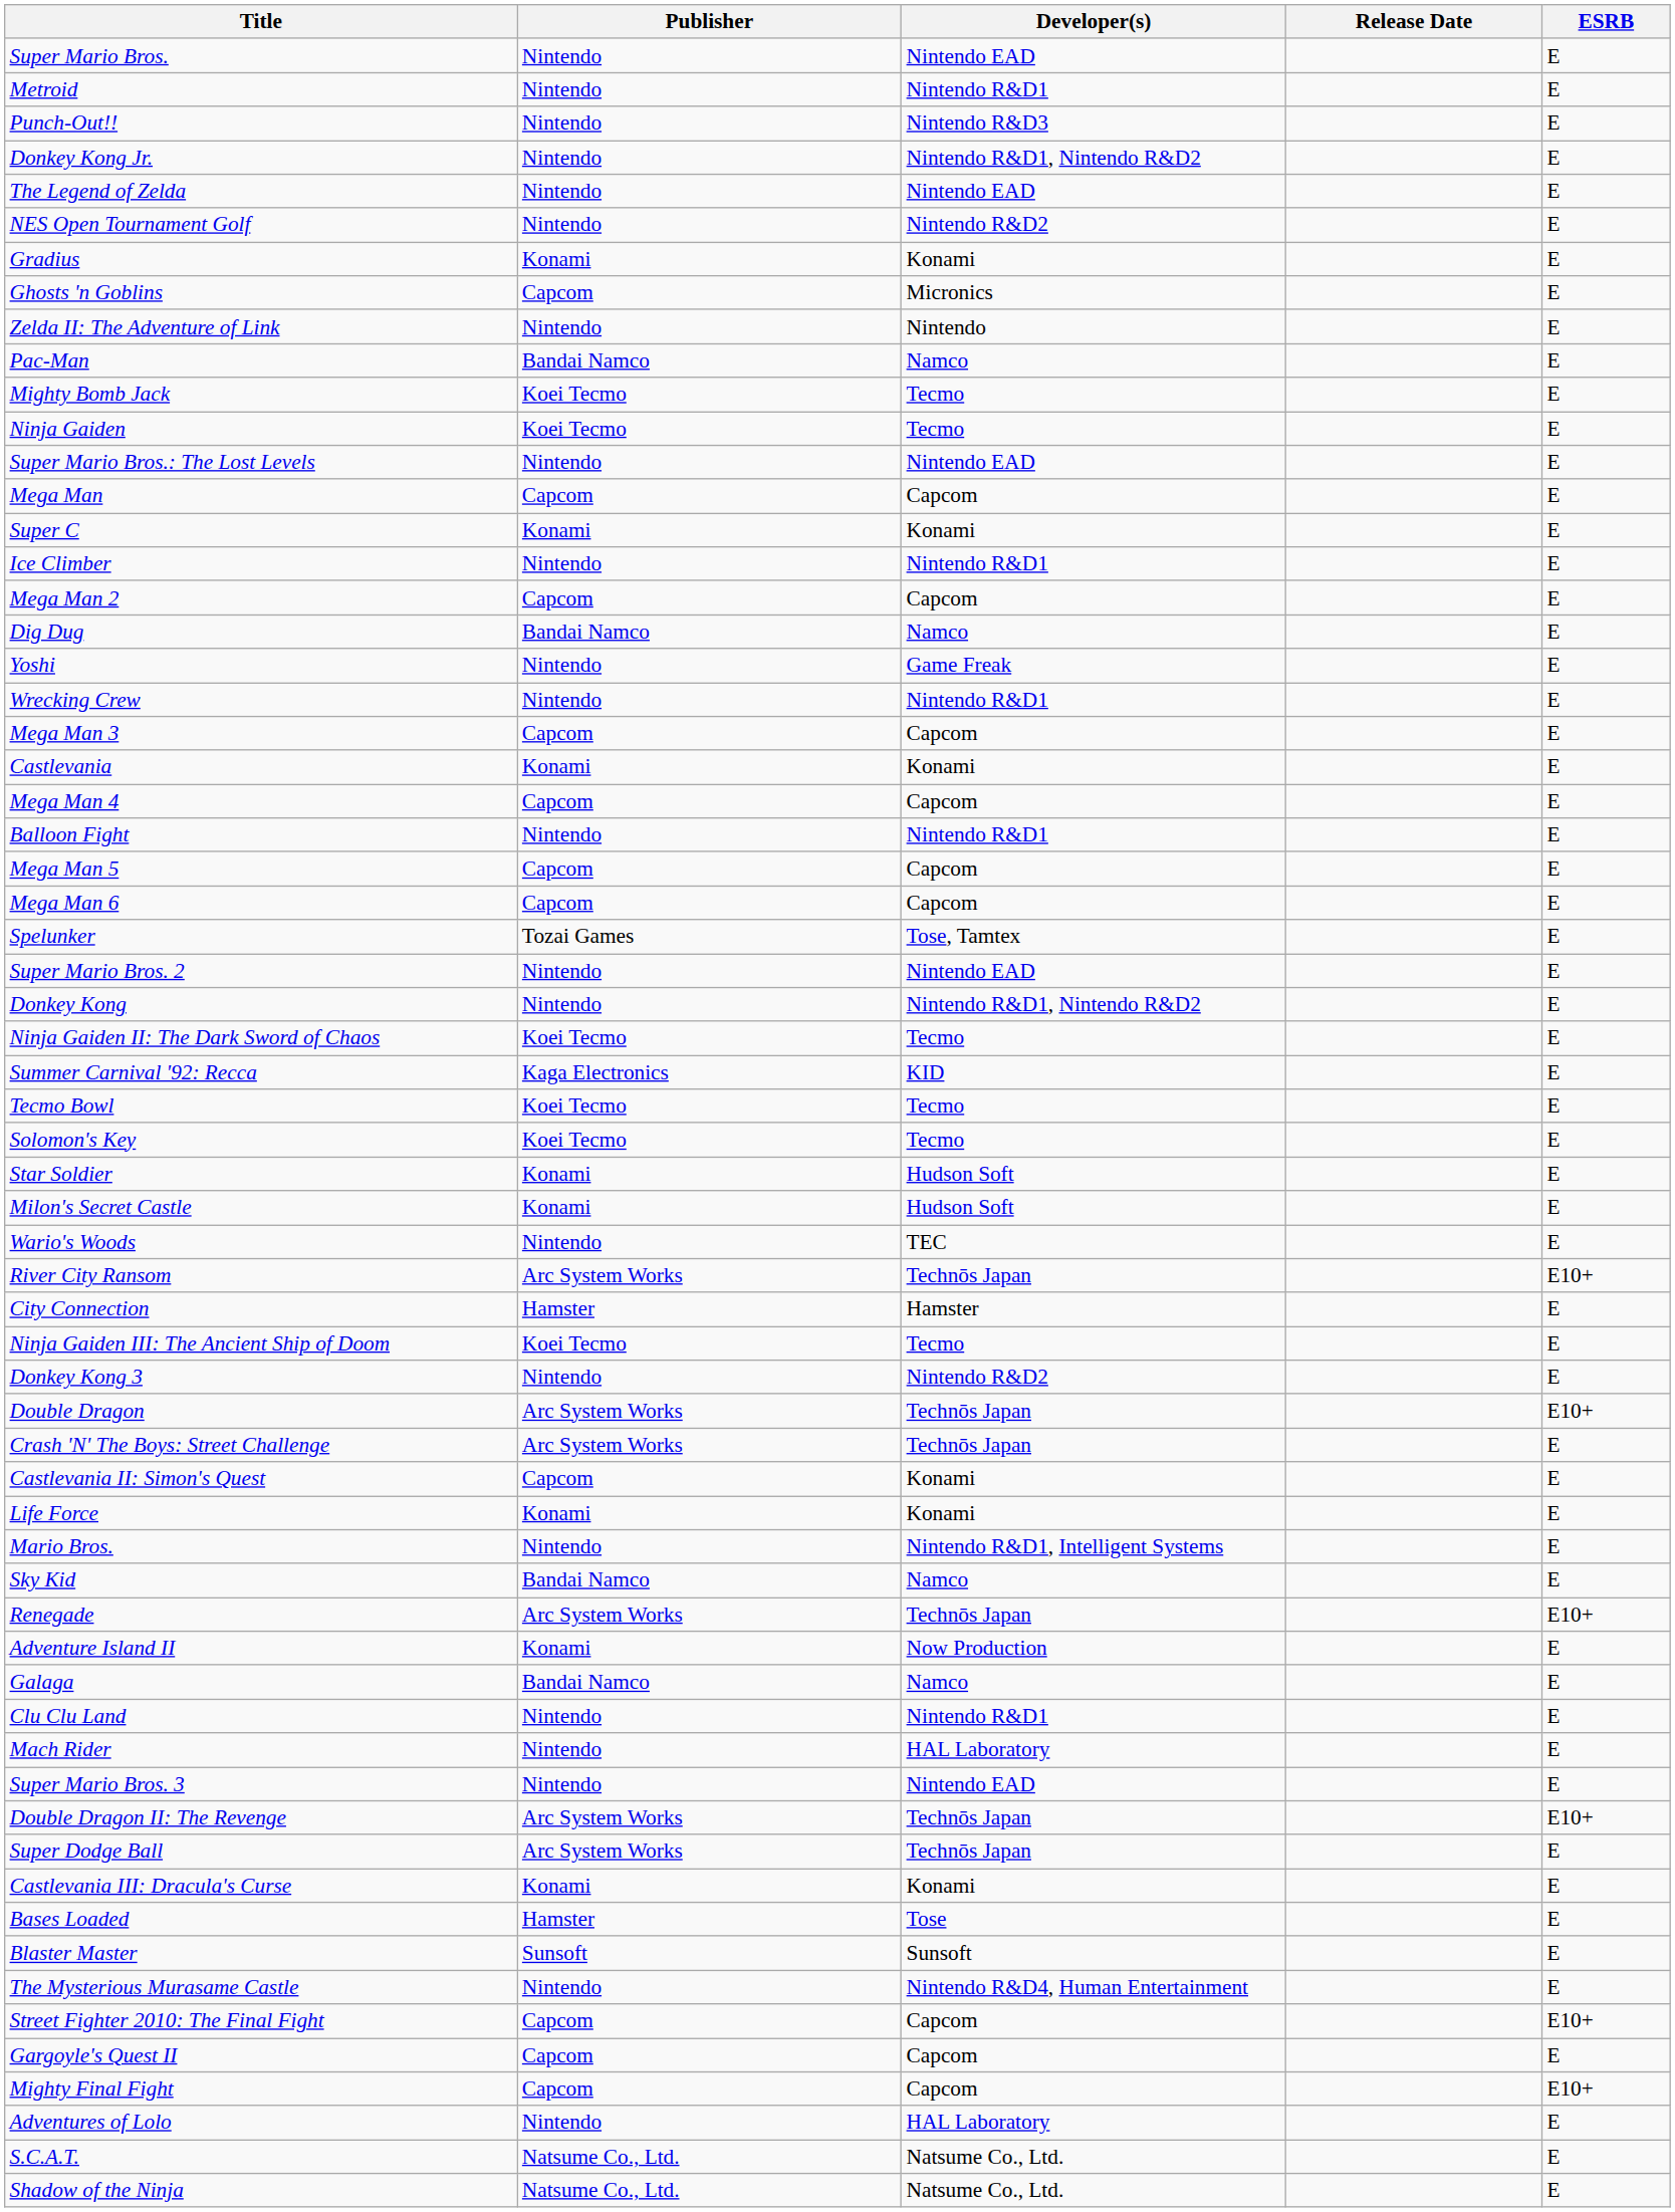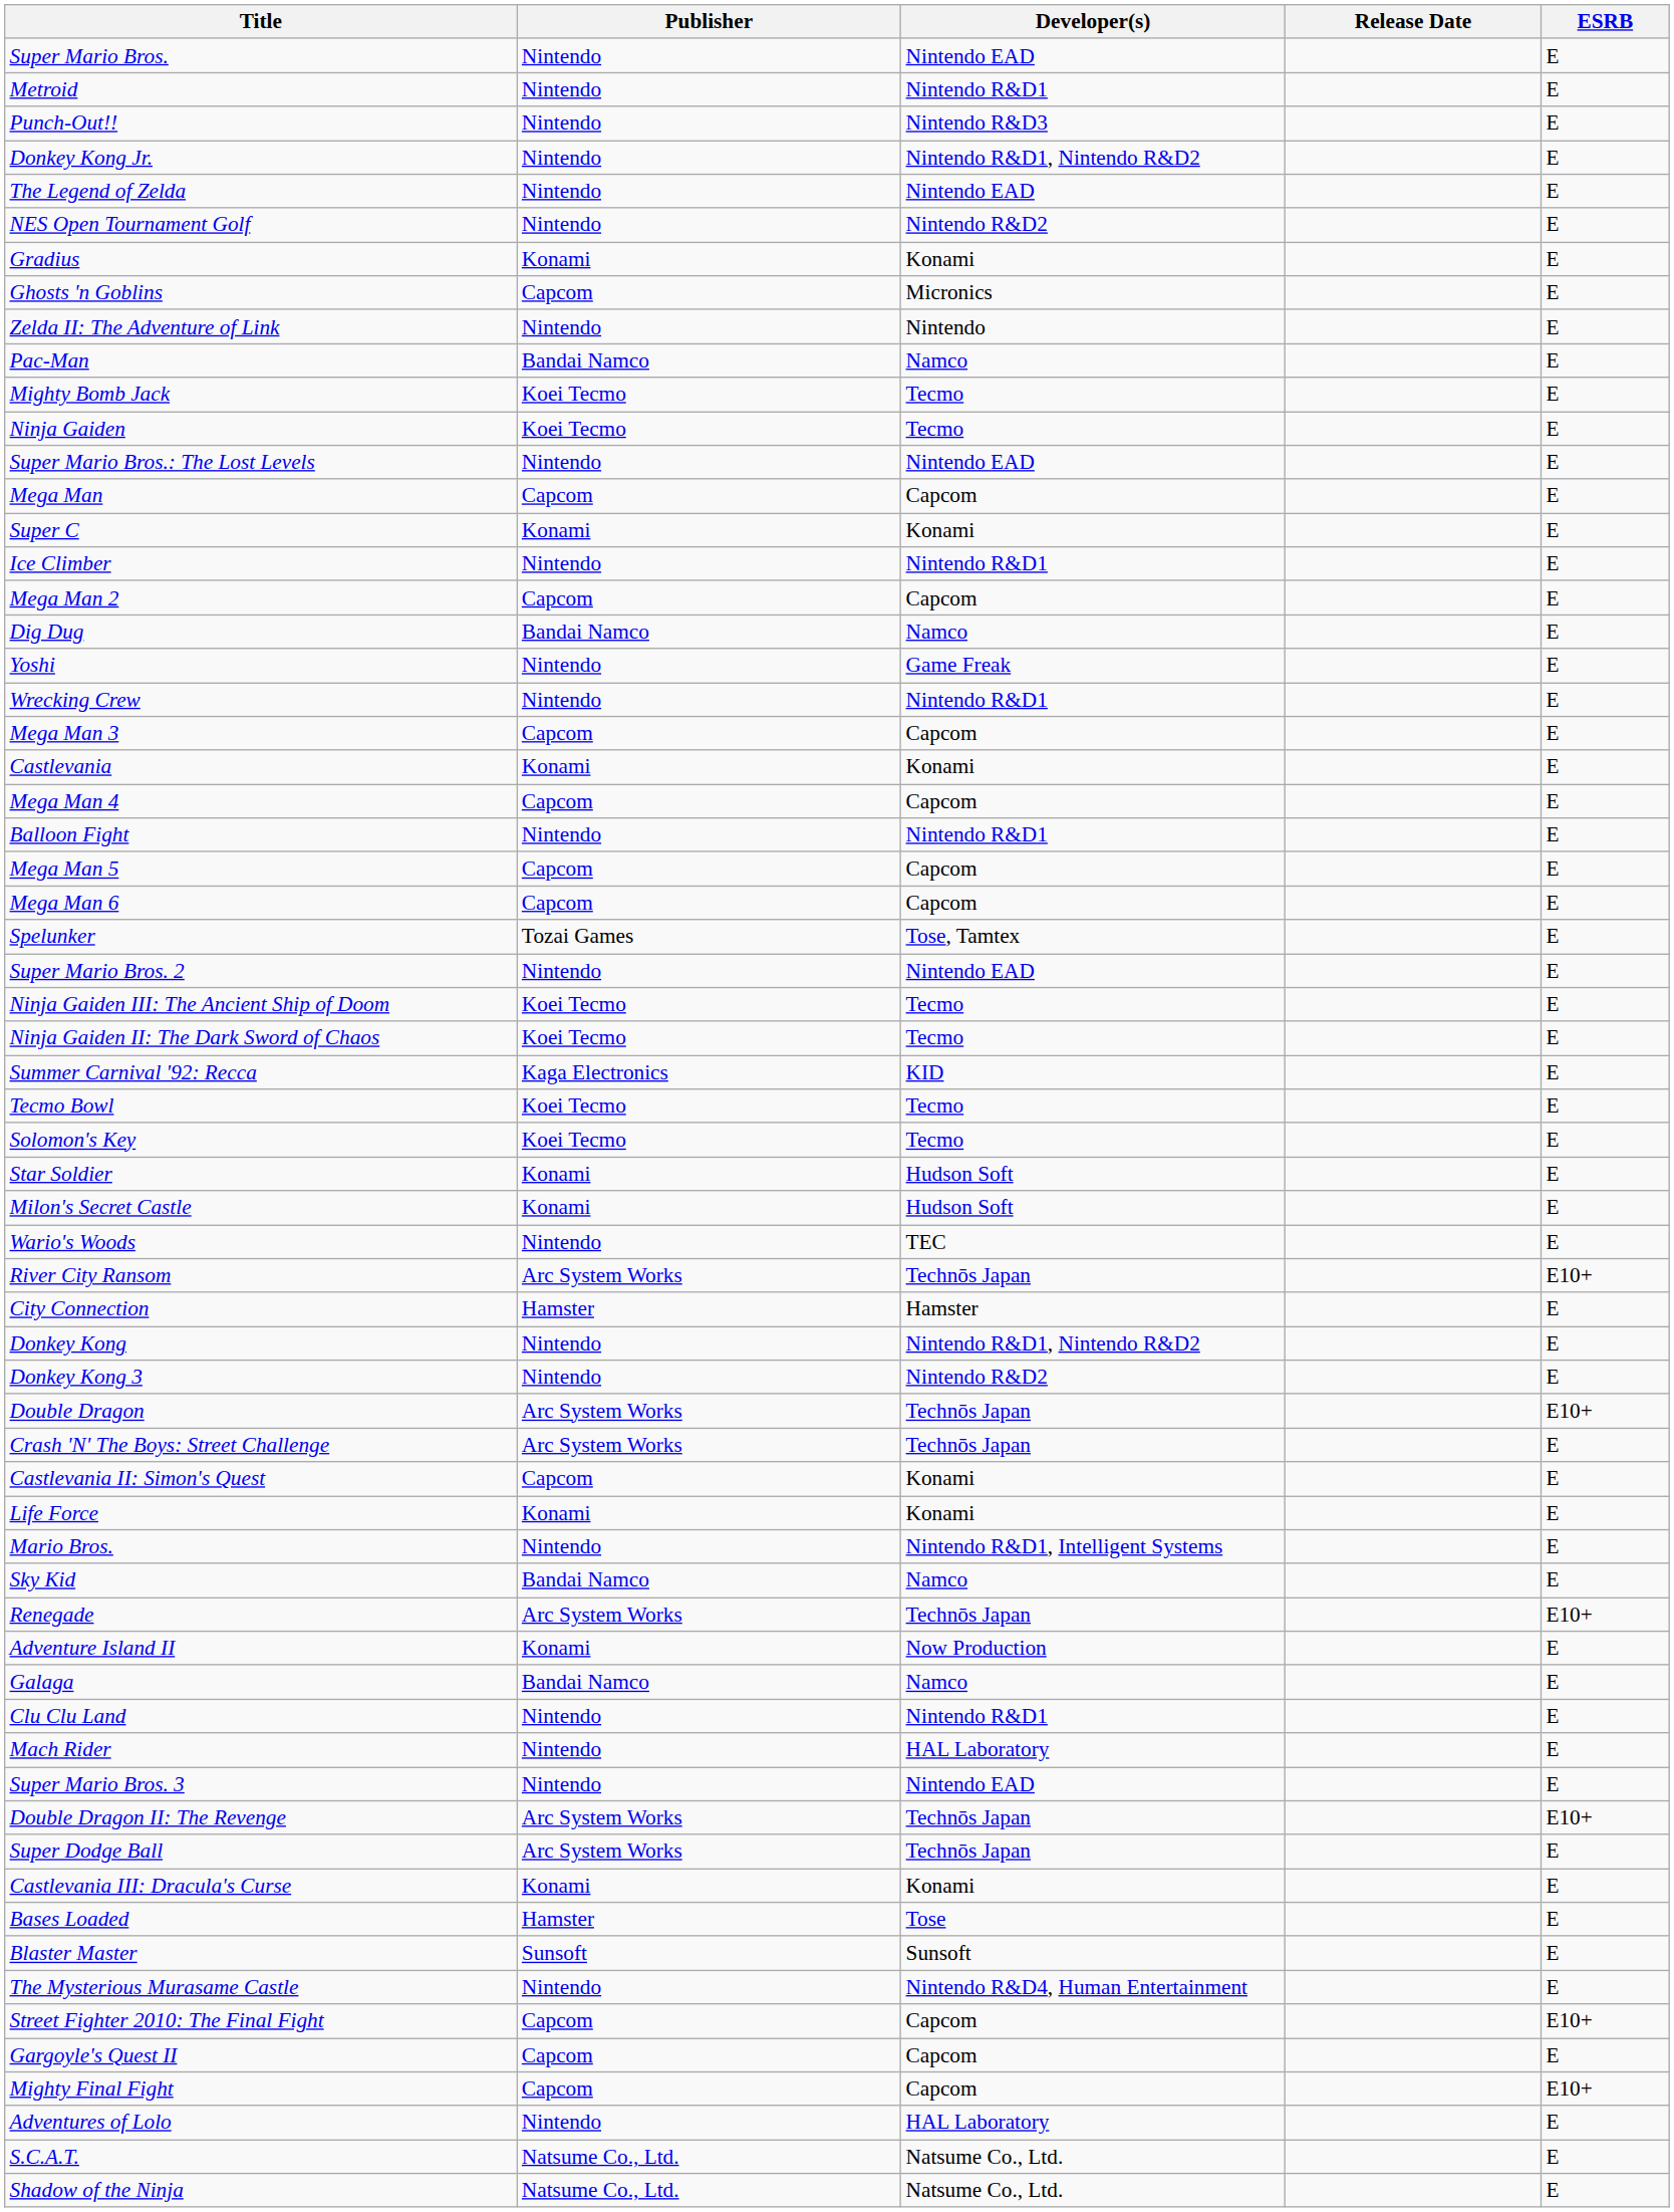rows swapped: Donkey Kong <-> Ninja Gaiden III: The Ancient Ship of Doom
